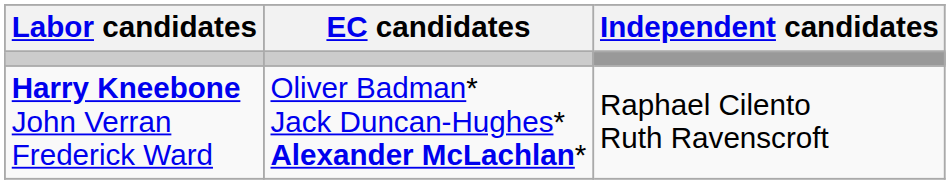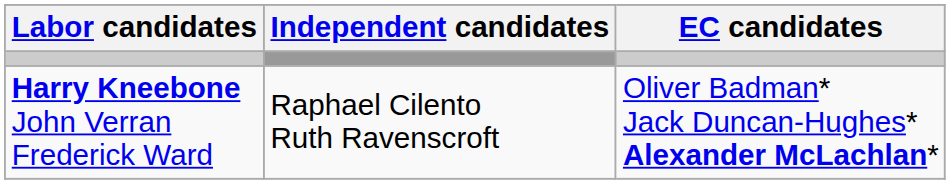columns swapped: EC candidates <-> Independent candidates
